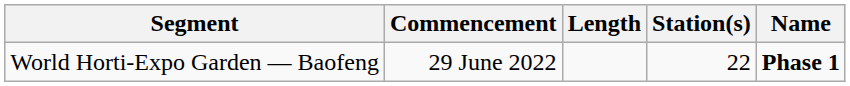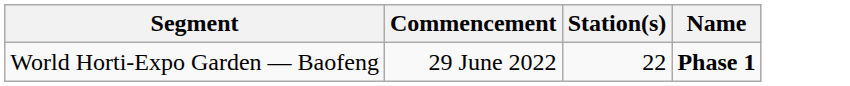- column: Length
